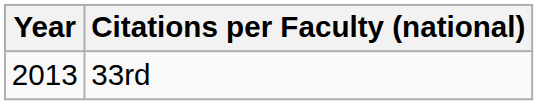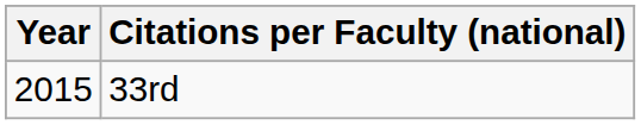33rd | Year: 2013 -> 2015
